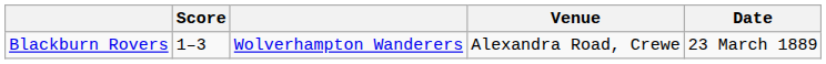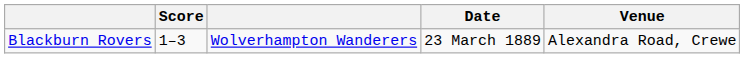columns swapped: Date <-> Venue
